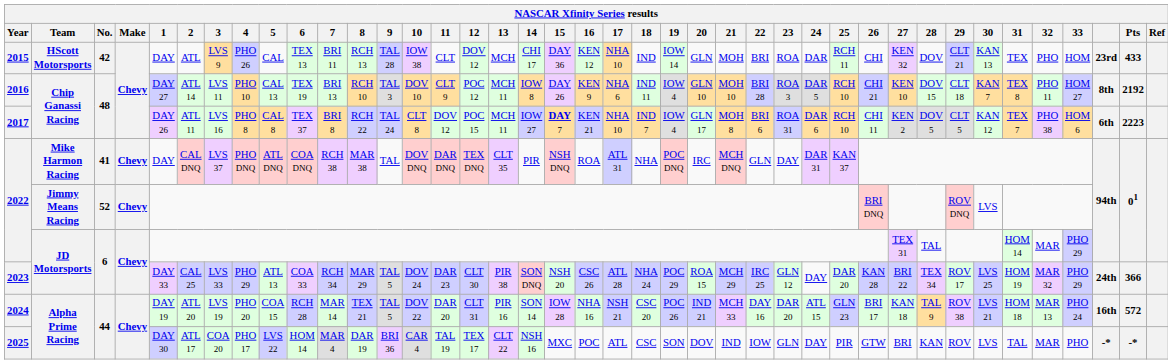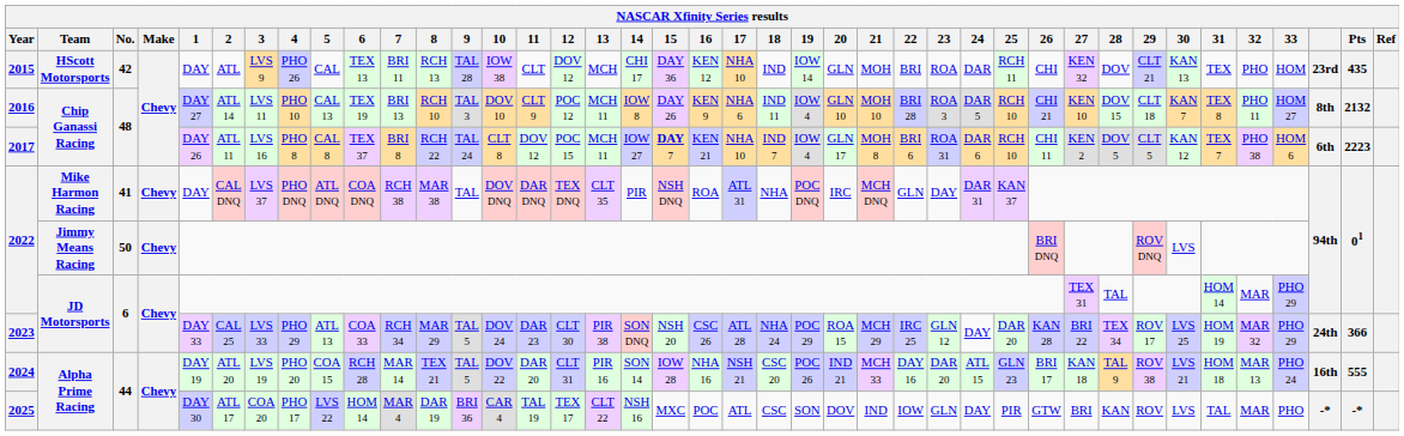2015 | Pts: 433 -> 435
2016 | Pts: 2192 -> 2132
2022 / Jimmy Means Racing | No.: 52 -> 50
2024 | Pts: 572 -> 555
